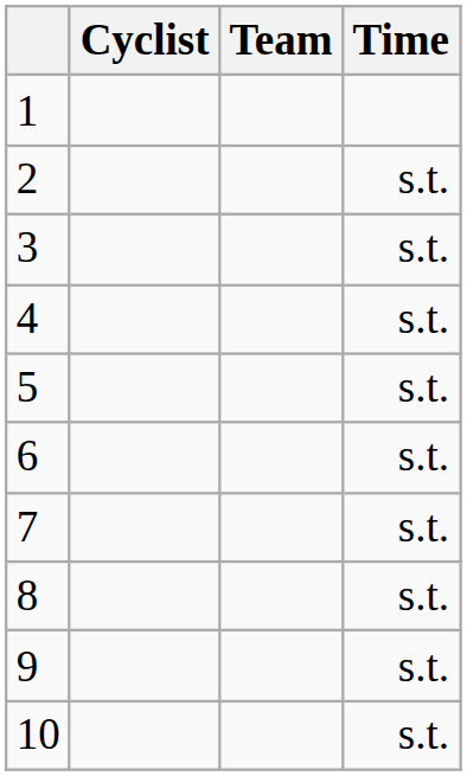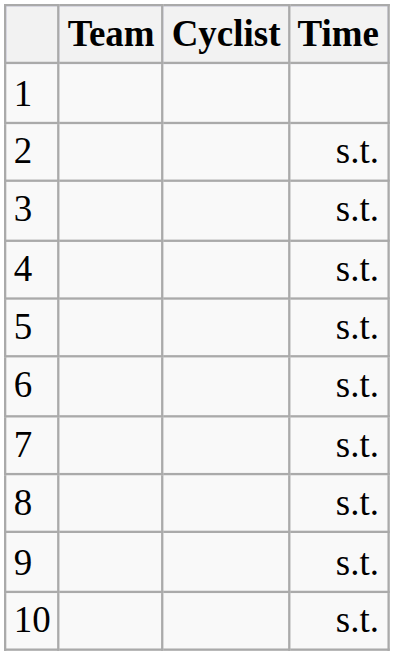columns swapped: Cyclist <-> Team
